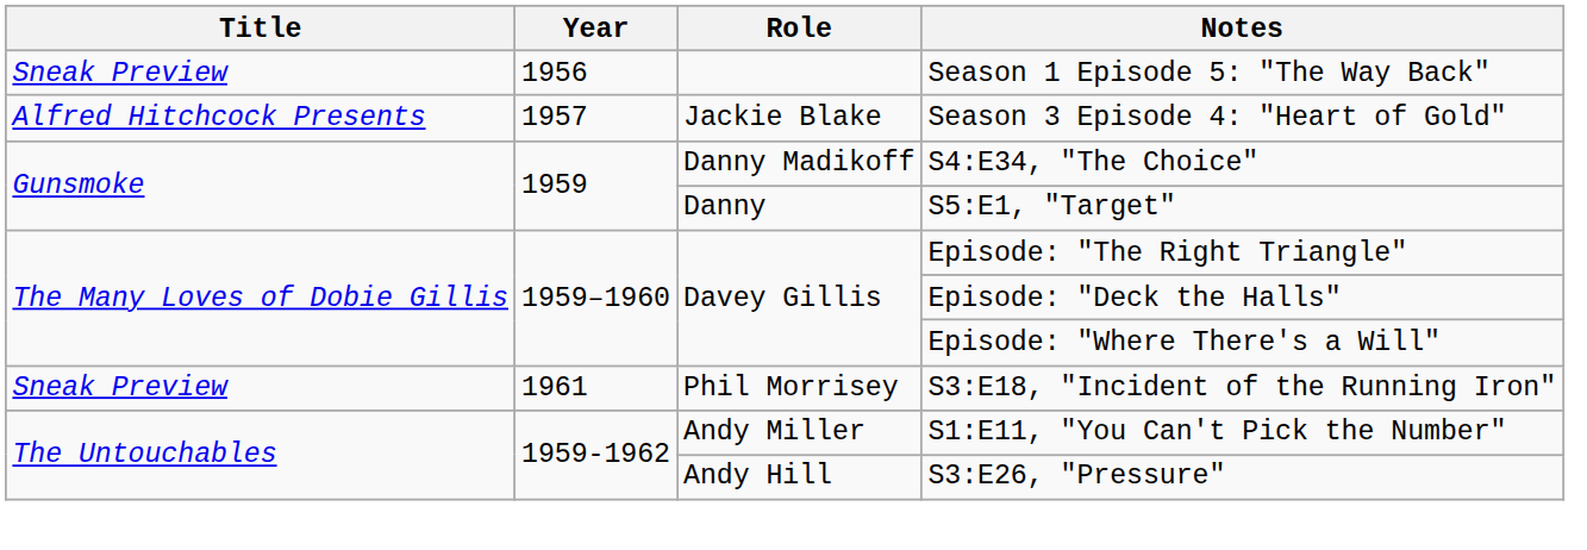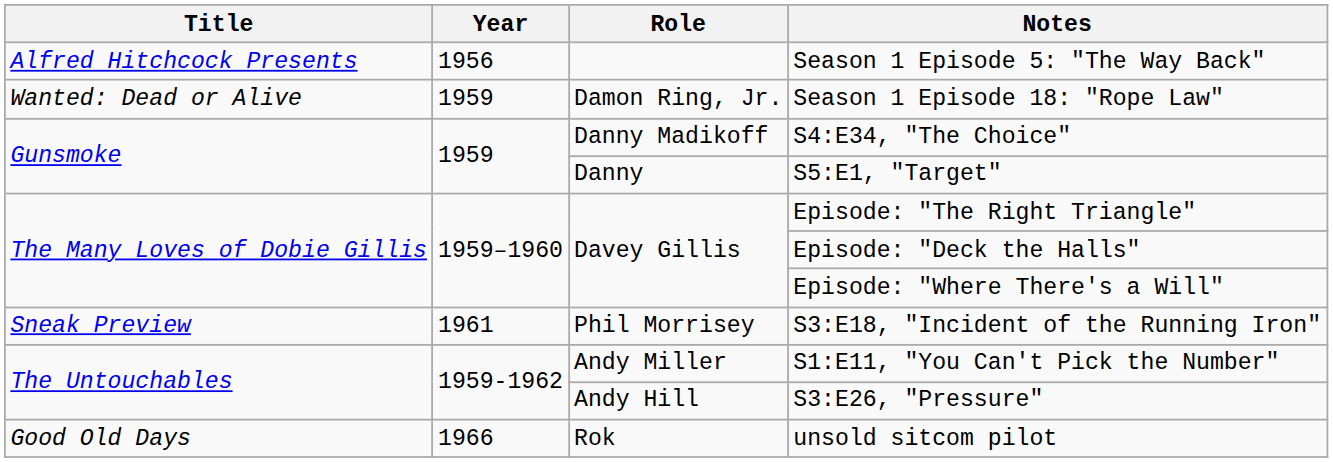Season 1 Episode 5: "The Way Back" | Title: Sneak Preview -> Alfred Hitchcock Presents
- row: Alfred Hitchcock Presents | 1957 | Jackie Blake | Season 3 Episode 4: "Heart of Gold"
+ row: Wanted: Dead or Alive | 1959 | Damon Ring, Jr. | Season 1 Episode 18: "Rope Law"
+ row: Good Old Days | 1966 | Rok | unsold sitcom pilot
